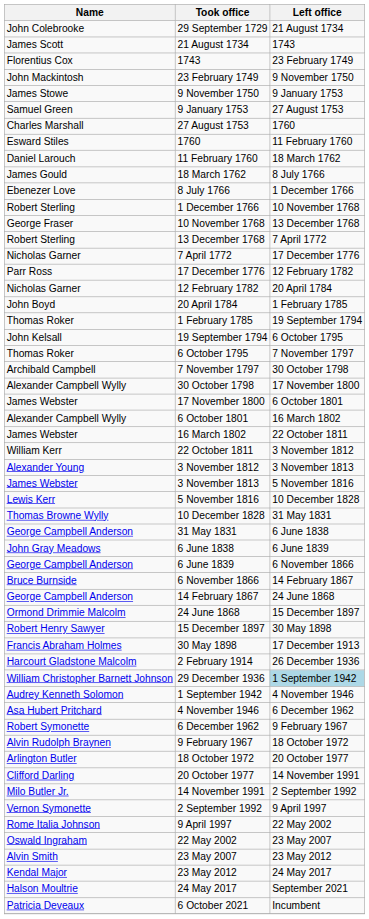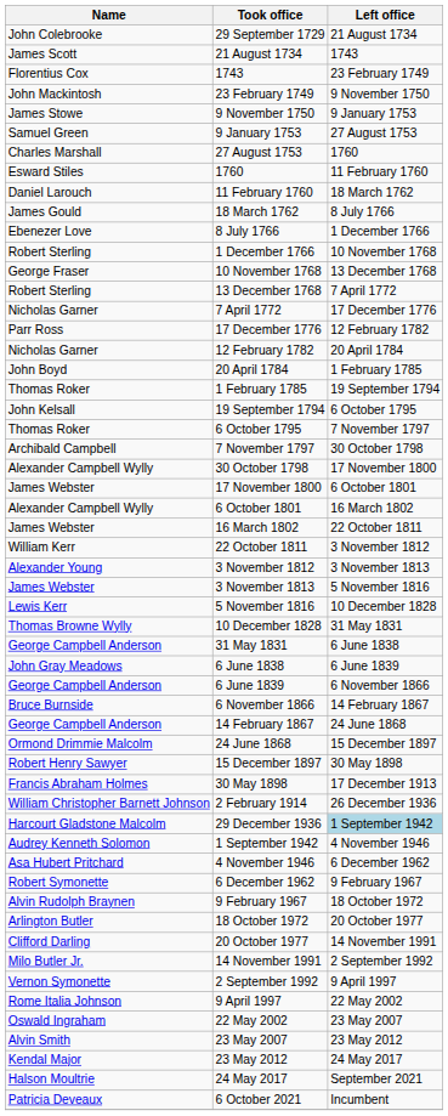2 February 1914 | Name: Harcourt Gladstone Malcolm -> William Christopher Barnett Johnson
29 December 1936 | Name: William Christopher Barnett Johnson -> Harcourt Gladstone Malcolm
